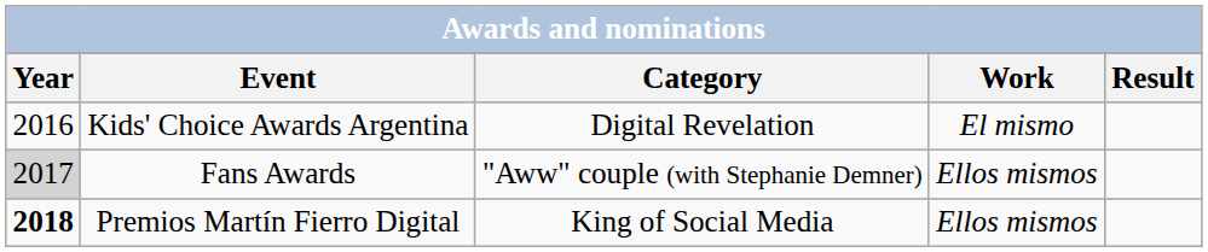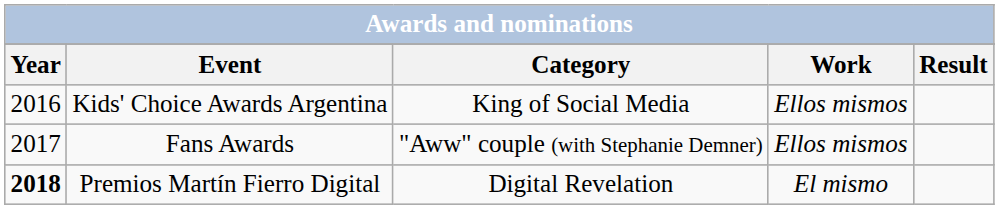Kids' Choice Awards Argentina | Category: Digital Revelation -> King of Social Media
Kids' Choice Awards Argentina | Work: El mismo -> Ellos mismos
Fans Awards | Year: lightgrey background -> no background
Premios Martín Fierro Digital | Category: King of Social Media -> Digital Revelation
Premios Martín Fierro Digital | Work: Ellos mismos -> El mismo
